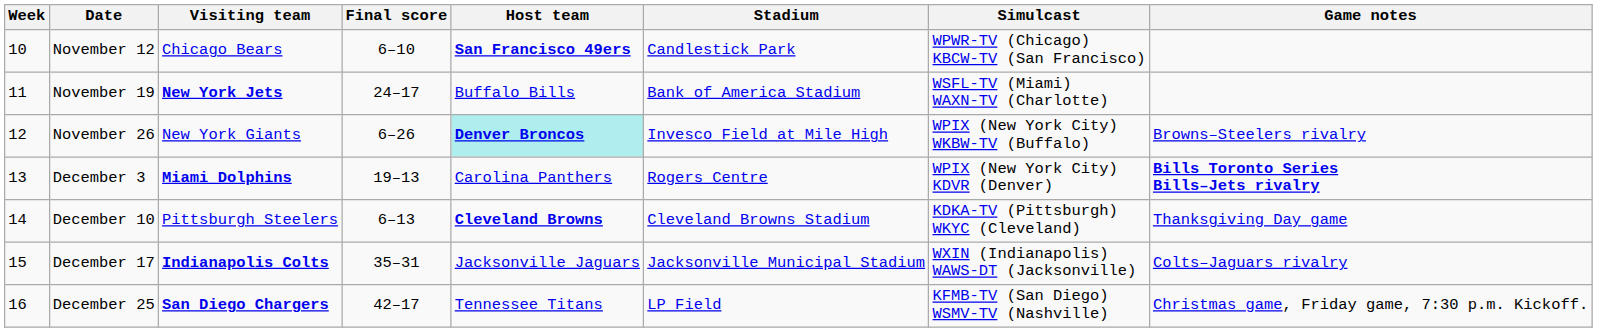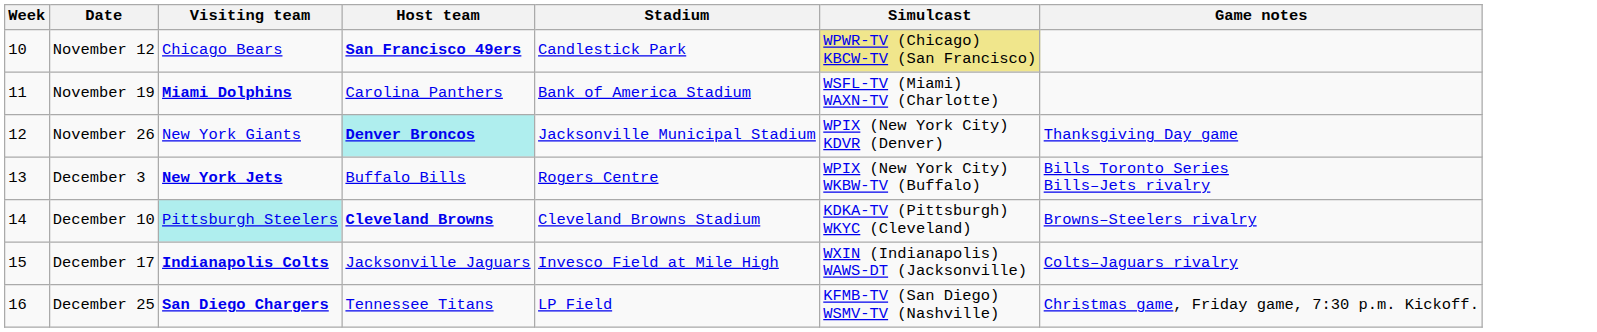- column: Final score | 6–10 | 24–17 | 6–26 | 19–13 | 6–13 | 35–31 | 42–17
November 12 | Simulcast: no background -> khaki background
November 19 | Visiting team: New York Jets -> Miami Dolphins
November 19 | Host team: Buffalo Bills -> Carolina Panthers
November 26 | Stadium: Invesco Field at Mile High -> Jacksonville Municipal Stadium
November 26 | Simulcast: WPIX (New York City) WKBW-TV (Buffalo) -> WPIX (New York City) KDVR (Denver)
November 26 | Game notes: Browns–Steelers rivalry -> Thanksgiving Day game
December 3 | Visiting team: Miami Dolphins -> New York Jets
December 3 | Host team: Carolina Panthers -> Buffalo Bills
December 3 | Simulcast: WPIX (New York City) KDVR (Denver) -> WPIX (New York City) WKBW-TV (Buffalo)
December 3 | Game notes: bold -> normal
December 10 | Visiting team: no background -> paleturquoise background
December 10 | Game notes: Thanksgiving Day game -> Browns–Steelers rivalry
December 17 | Stadium: Jacksonville Municipal Stadium -> Invesco Field at Mile High
